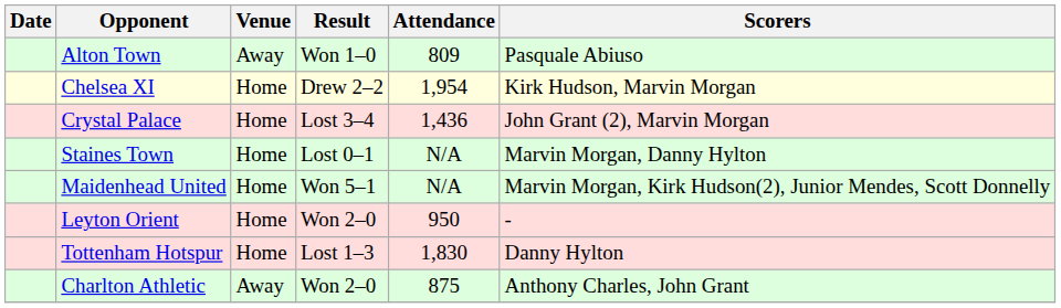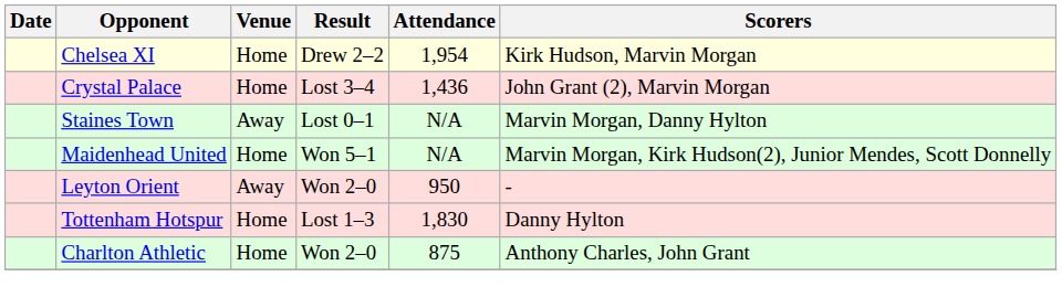- row: Alton Town | Away | Won 1–0 | 809 | Pasquale Abiuso
Staines Town | Venue: Home -> Away
Leyton Orient | Venue: Home -> Away
Charlton Athletic | Venue: Away -> Home
